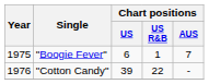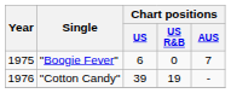"Boogie Fever" | Chart positions / US R&B: 1 -> 0
"Cotton Candy" | Chart positions / US R&B: 22 -> 19
